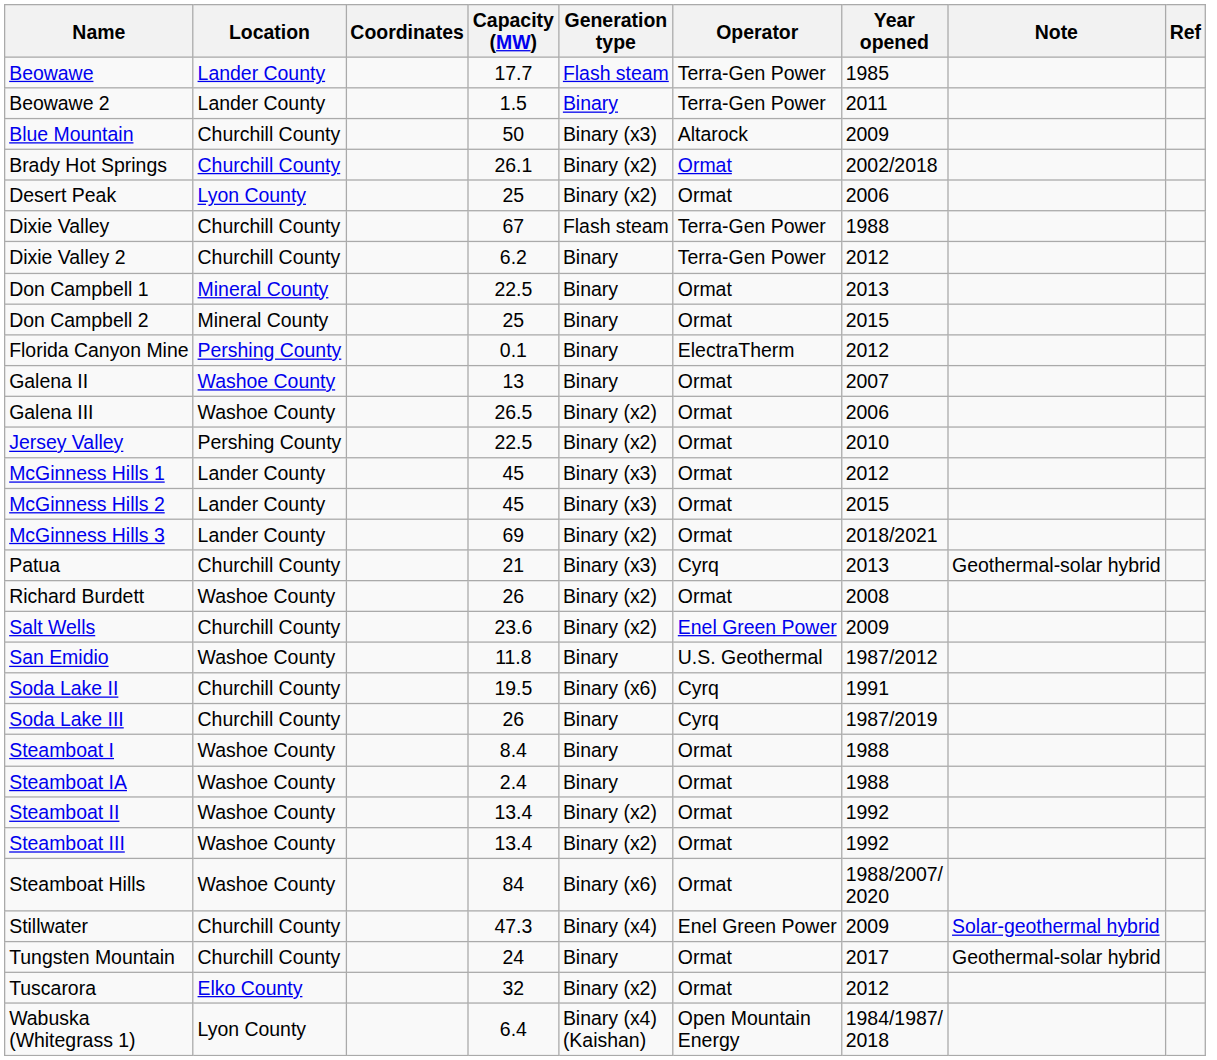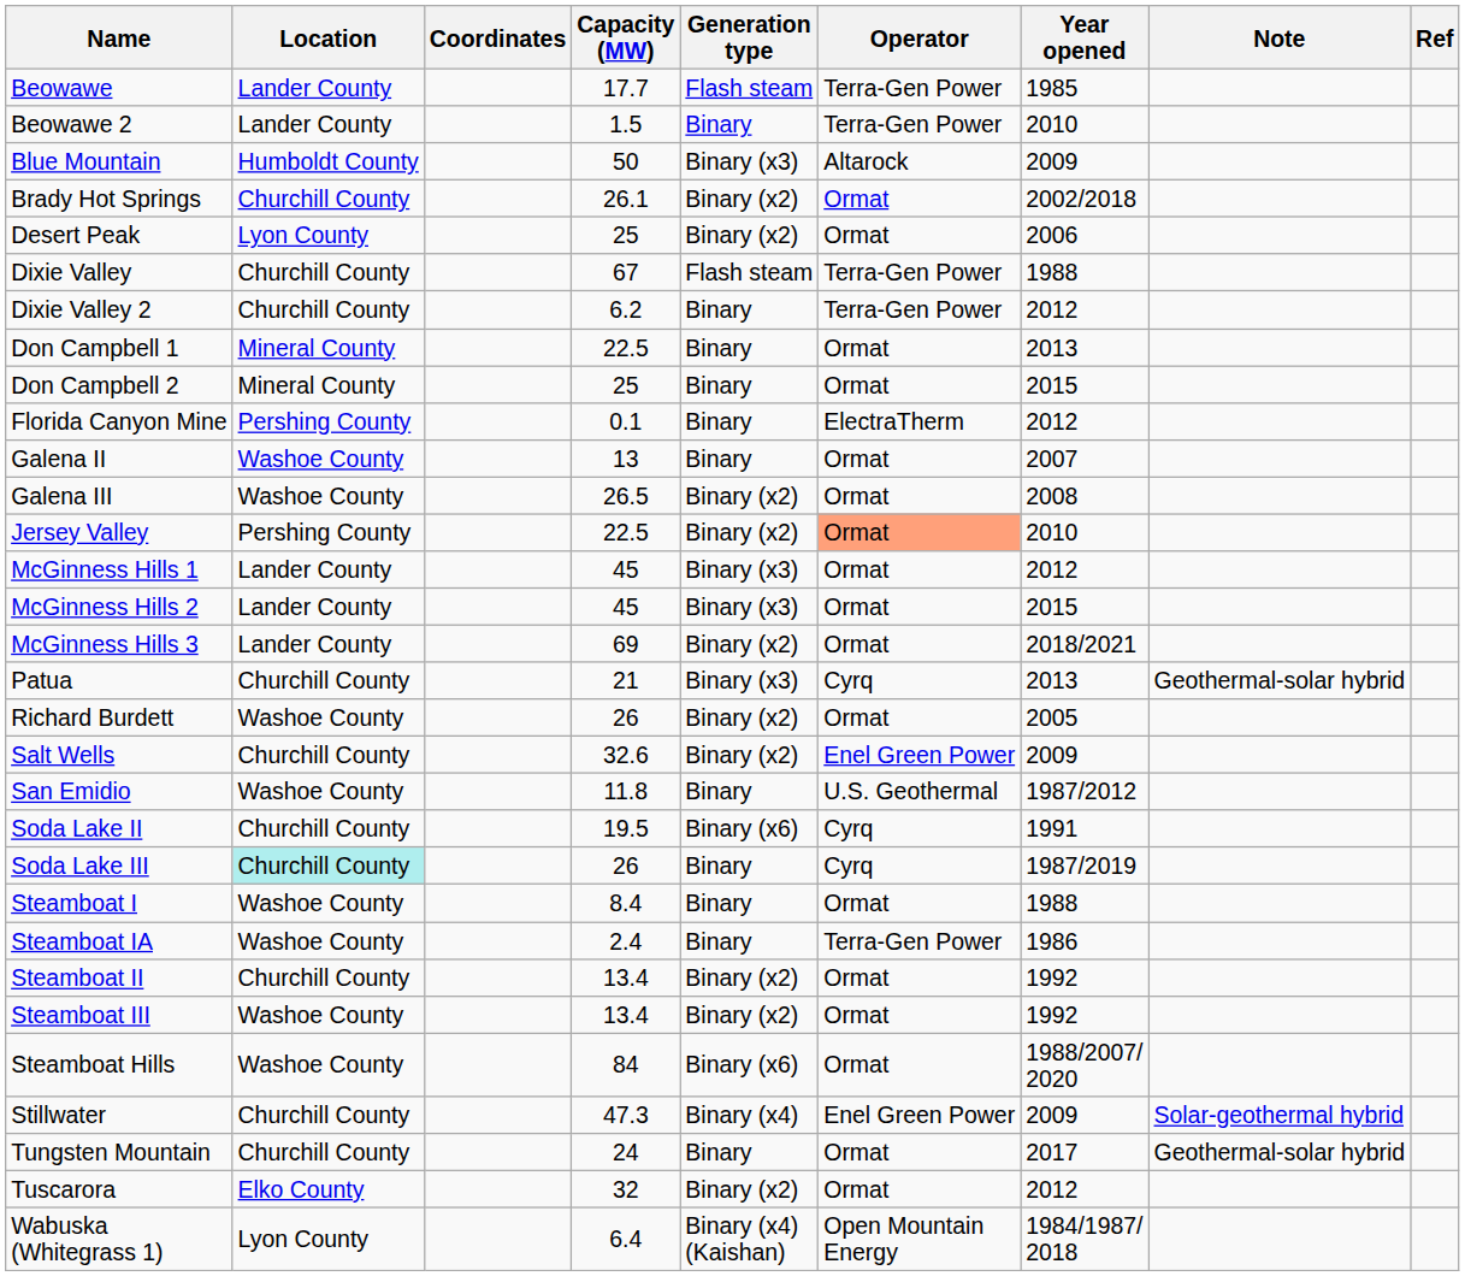Beowawe 2 | Year opened: 2011 -> 2010
Blue Mountain | Location: Churchill County -> Humboldt County
Galena III | Year opened: 2006 -> 2008
Jersey Valley | Operator: no background -> lightsalmon background
Richard Burdett | Year opened: 2008 -> 2005
Salt Wells | Capacity (MW): 23.6 -> 32.6
Soda Lake III | Location: no background -> paleturquoise background
Steamboat IA | Operator: Ormat -> Terra-Gen Power
Steamboat IA | Year opened: 1988 -> 1986
Steamboat II | Location: Washoe County -> Churchill County
